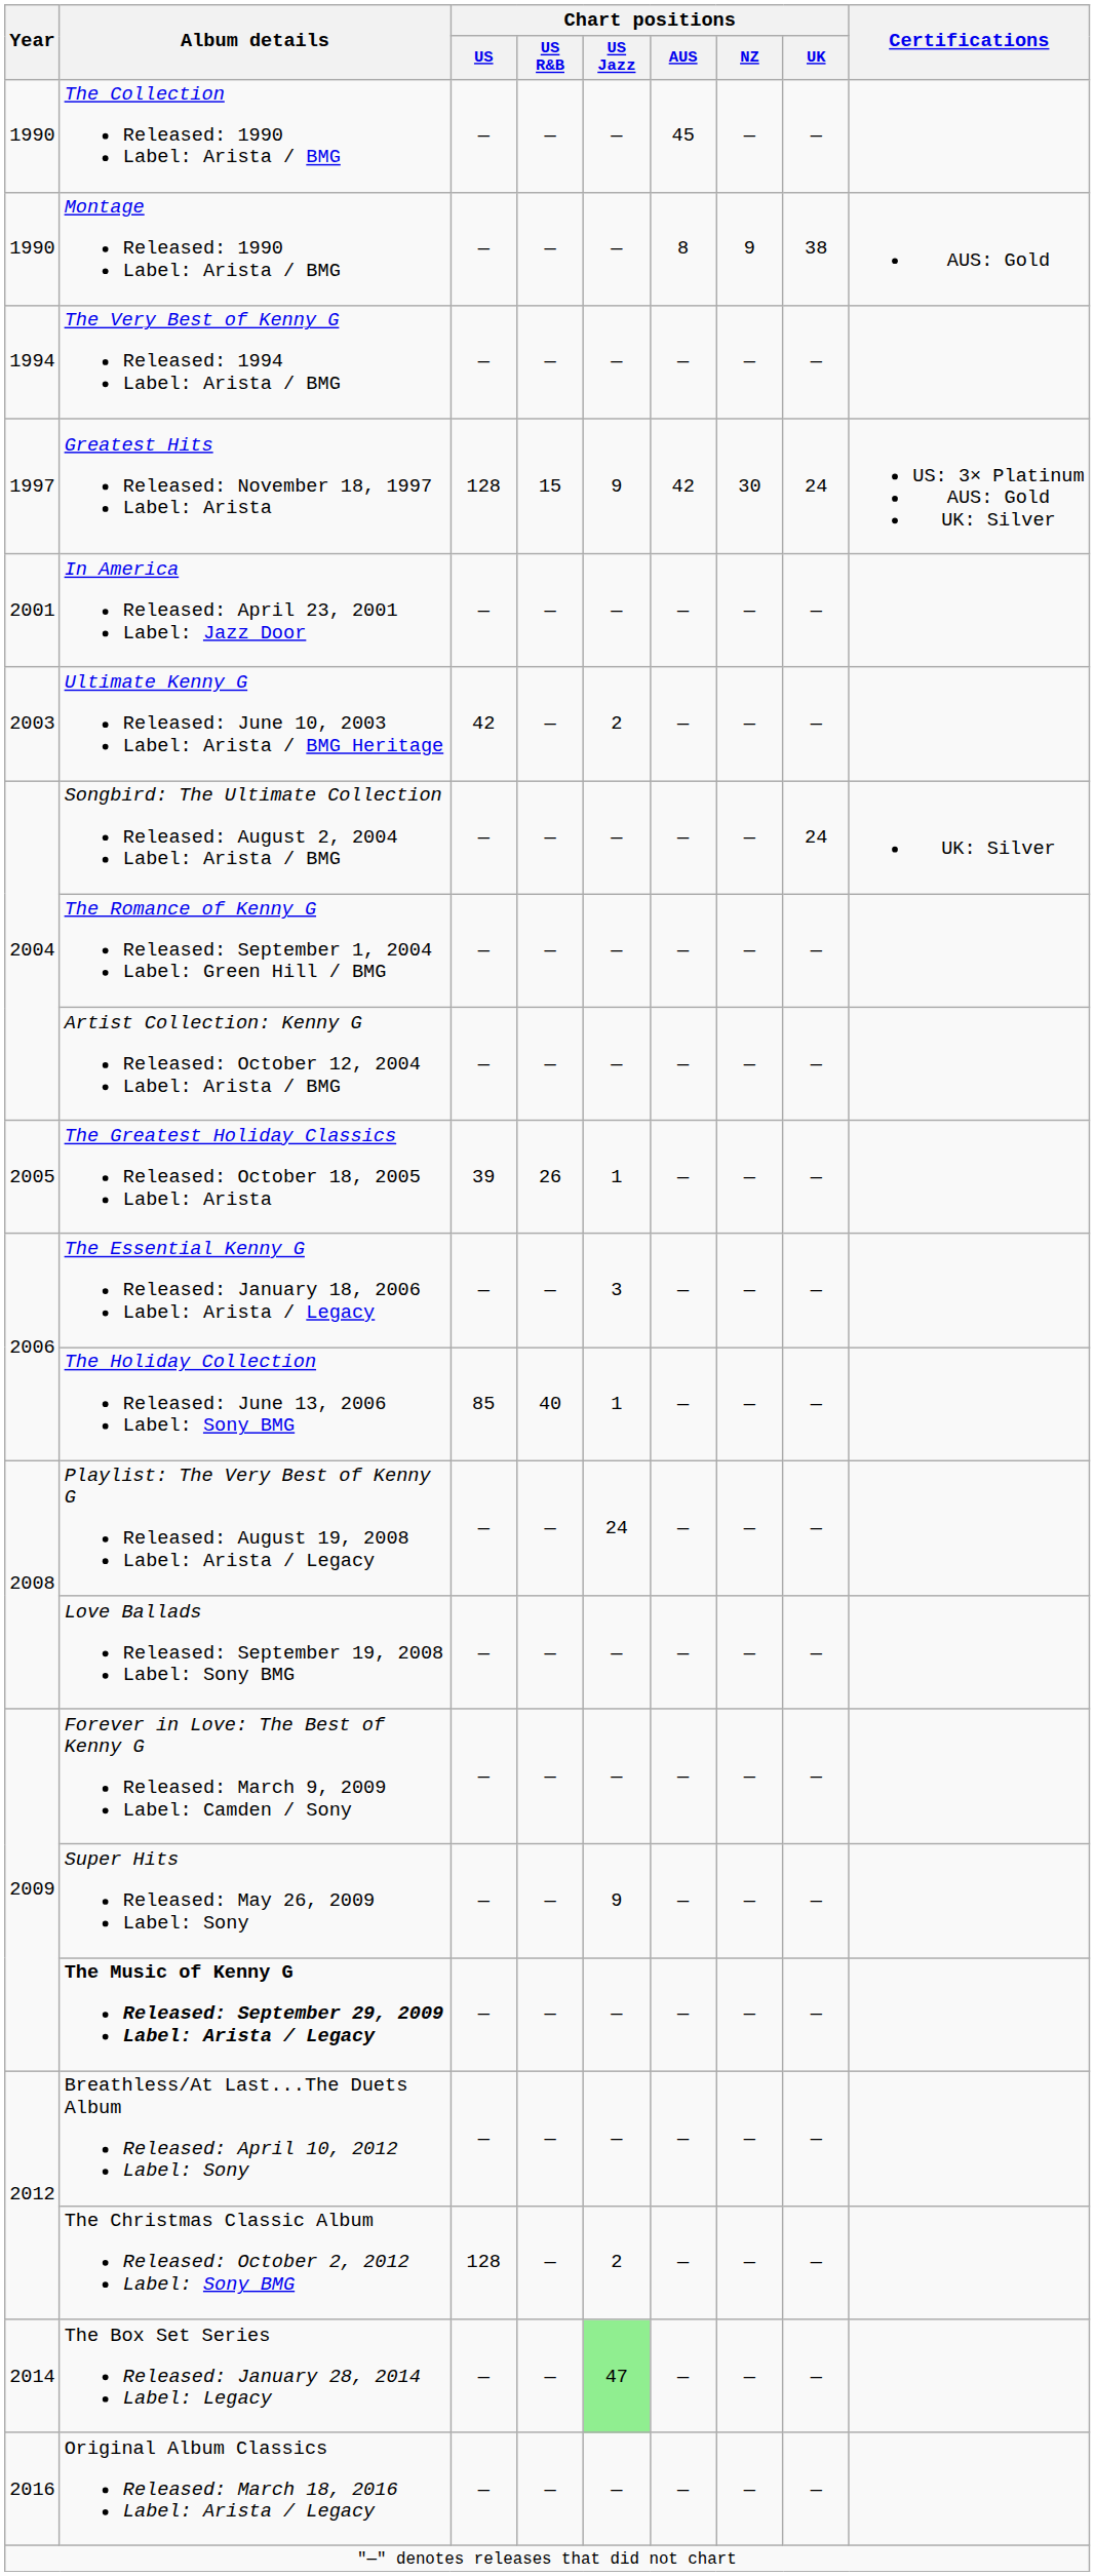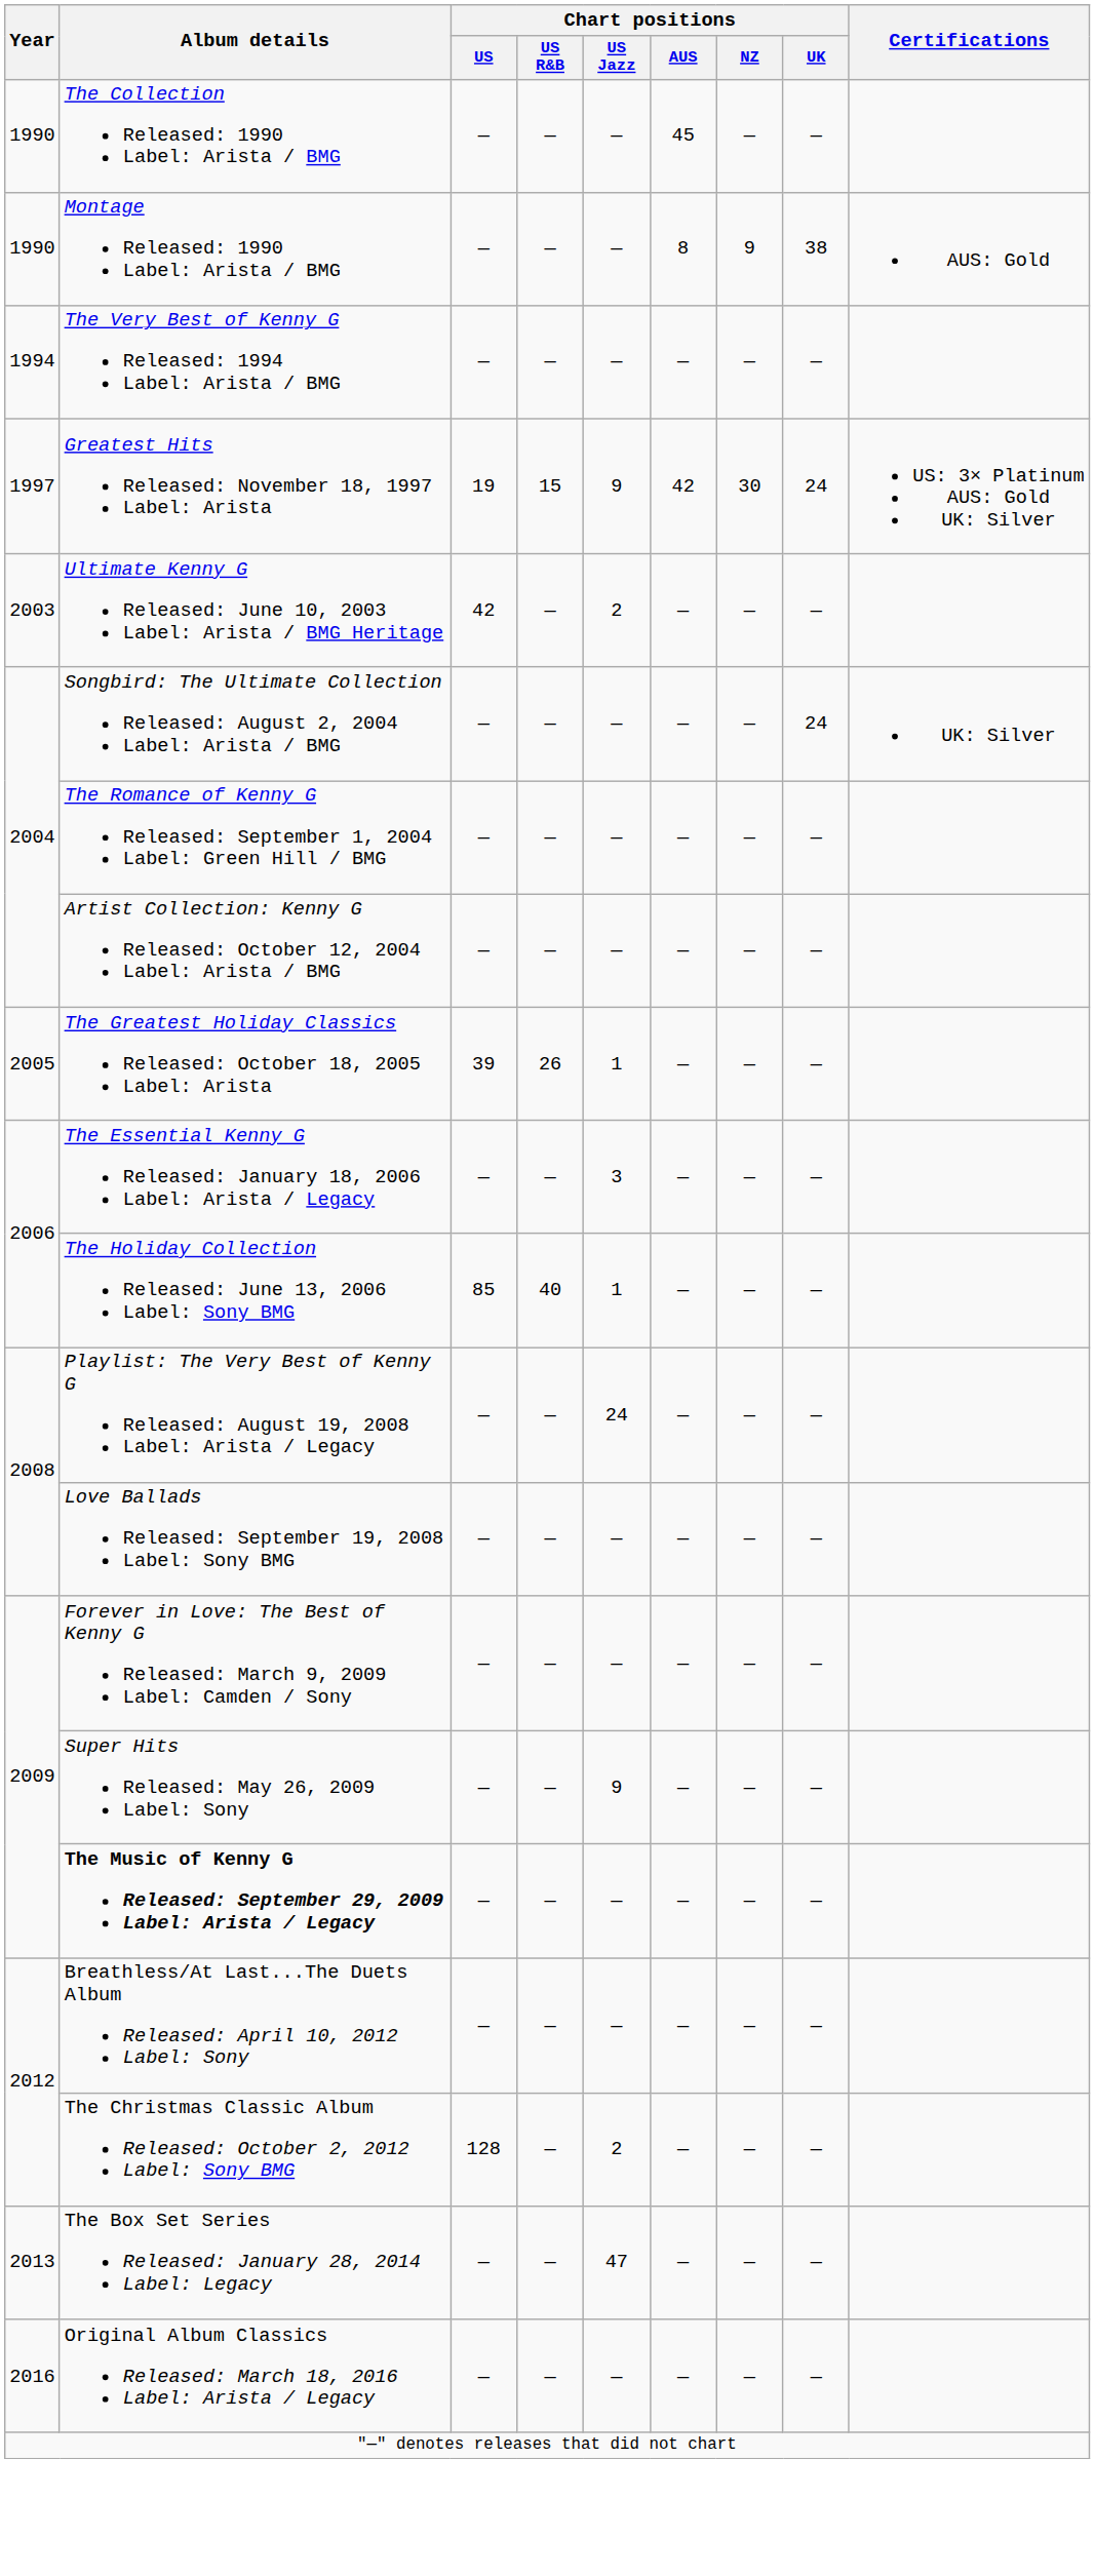Greatest Hits Released: November 18, 1997 Label: Arista | Chart positions / US: 128 -> 19
- row: 2001 | In America Released: April 23, 2001 Label: Jazz Door | — | — | — | — | — | —
The Box Set Series Released: January 28, 2014 Label: Legacy | Year: 2014 -> 2013
The Box Set Series Released: January 28, 2014 Label: Legacy | Chart positions / US Jazz: lightgreen background -> no background
